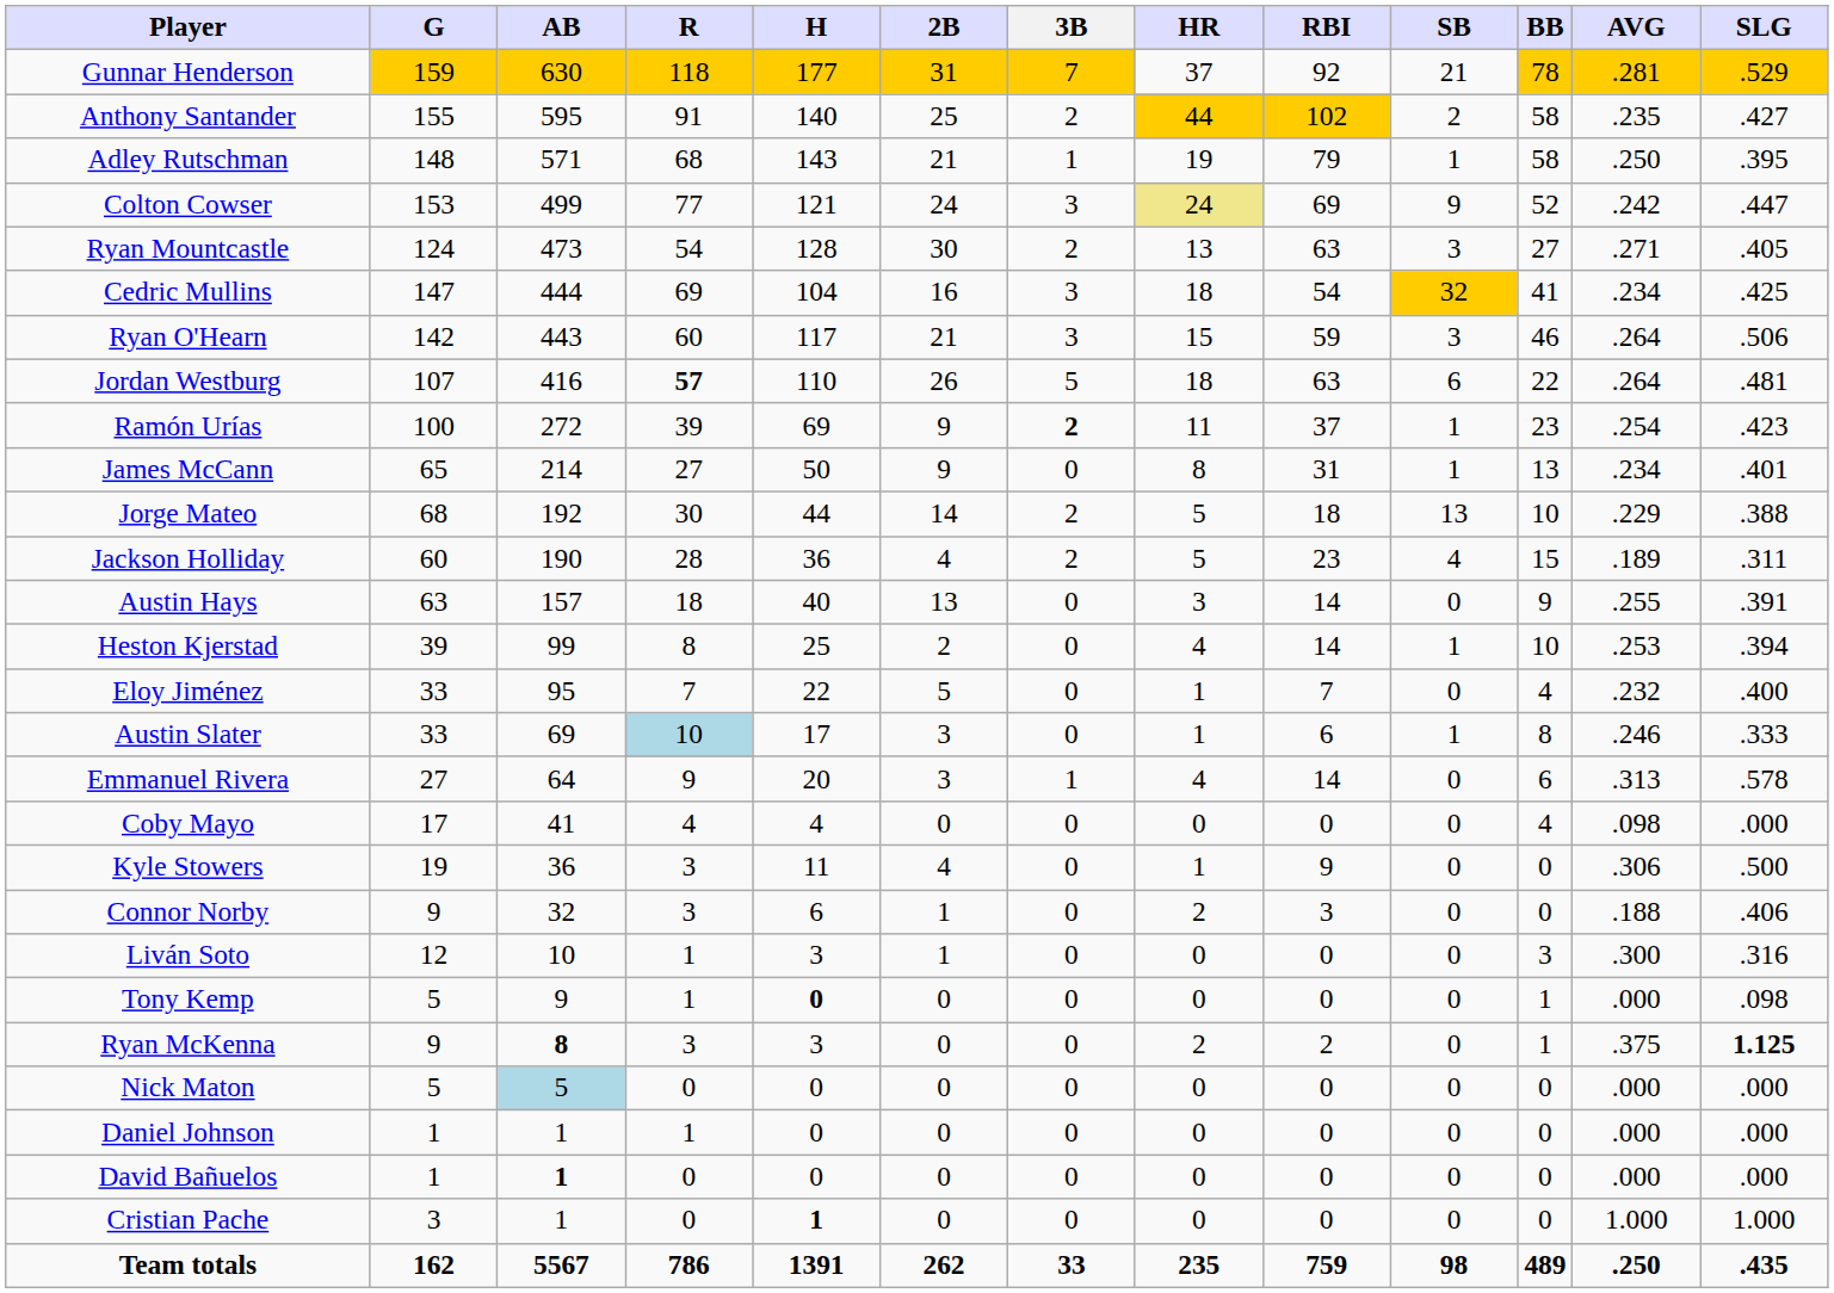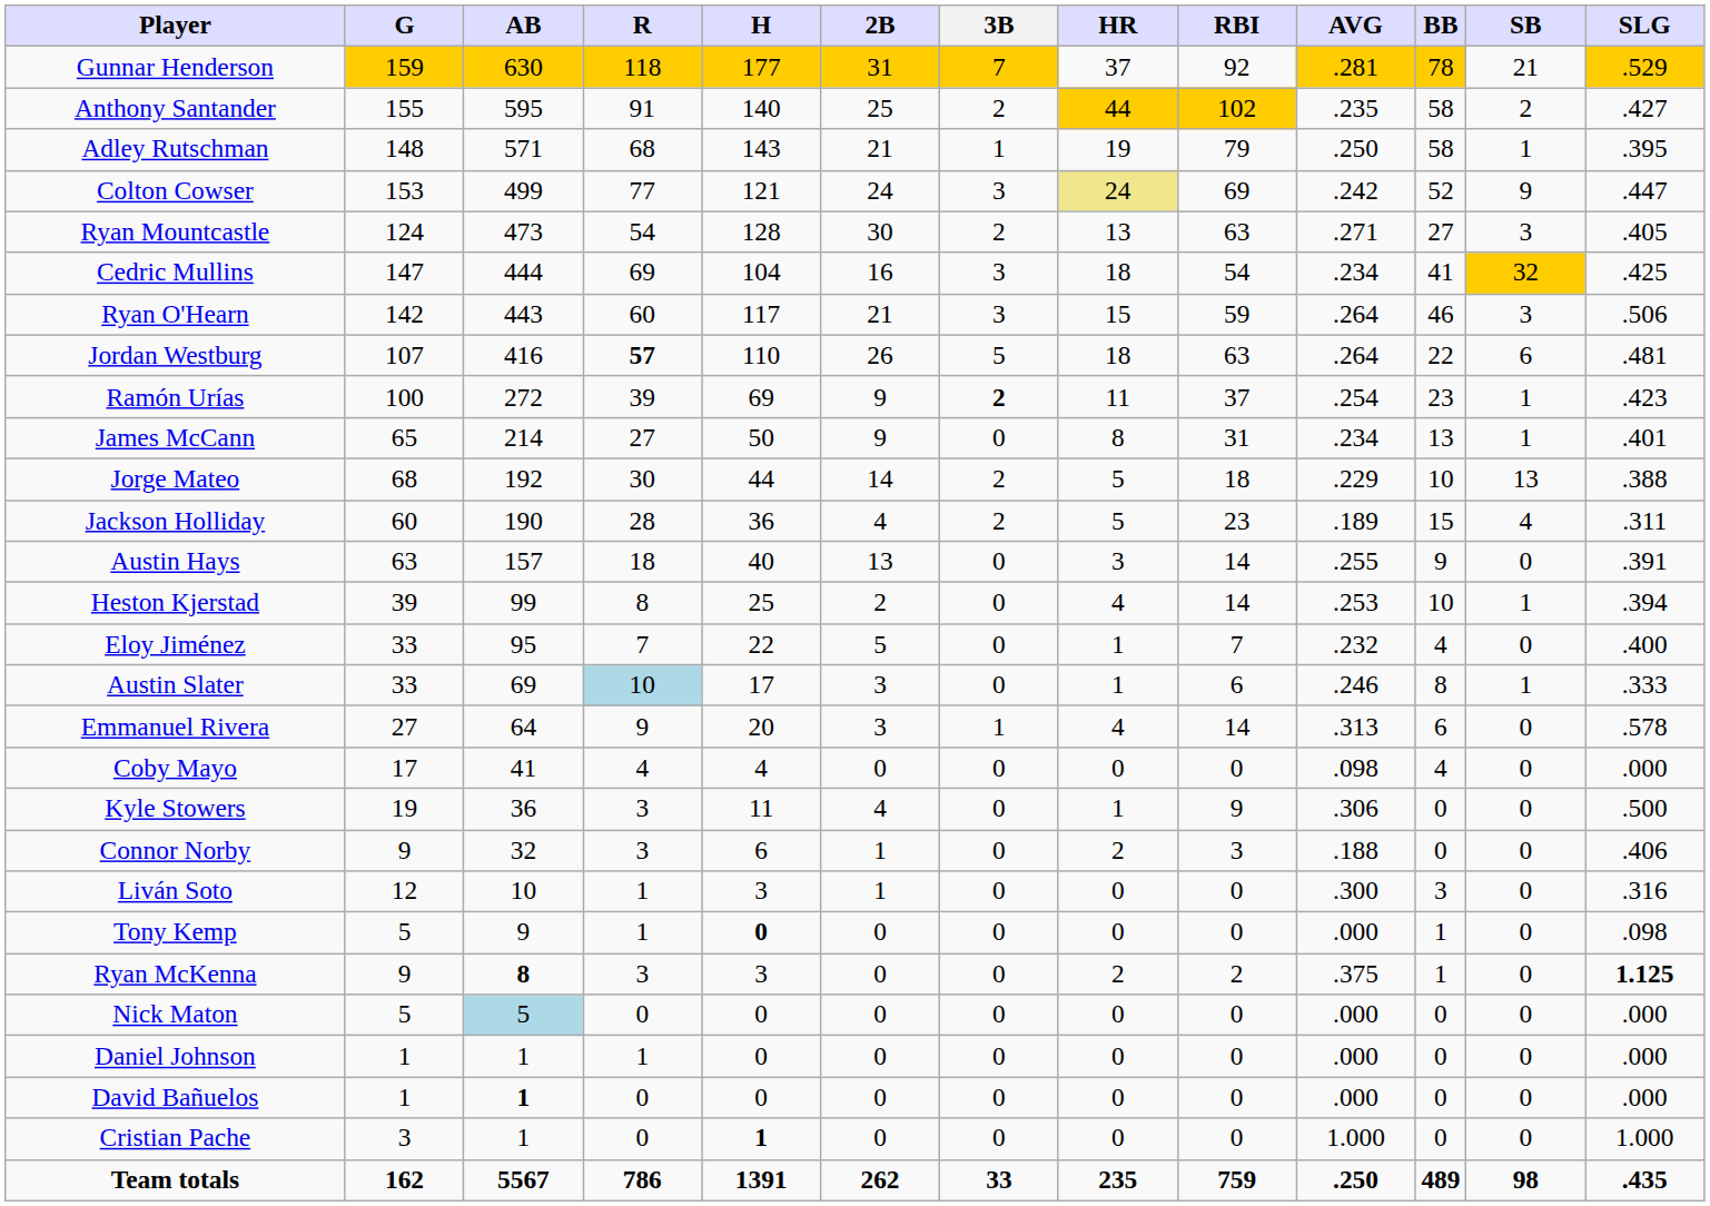columns swapped: SB <-> AVG
